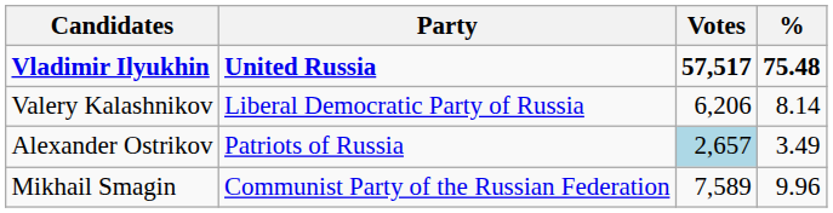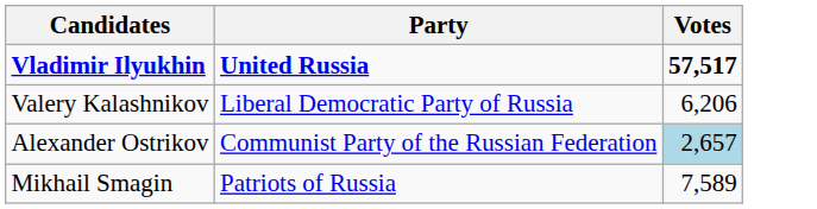- column: % | 75.48 | 8.14 | 3.49 | 9.96
Alexander Ostrikov | Party: Patriots of Russia -> Communist Party of the Russian Federation
Mikhail Smagin | Party: Communist Party of the Russian Federation -> Patriots of Russia
